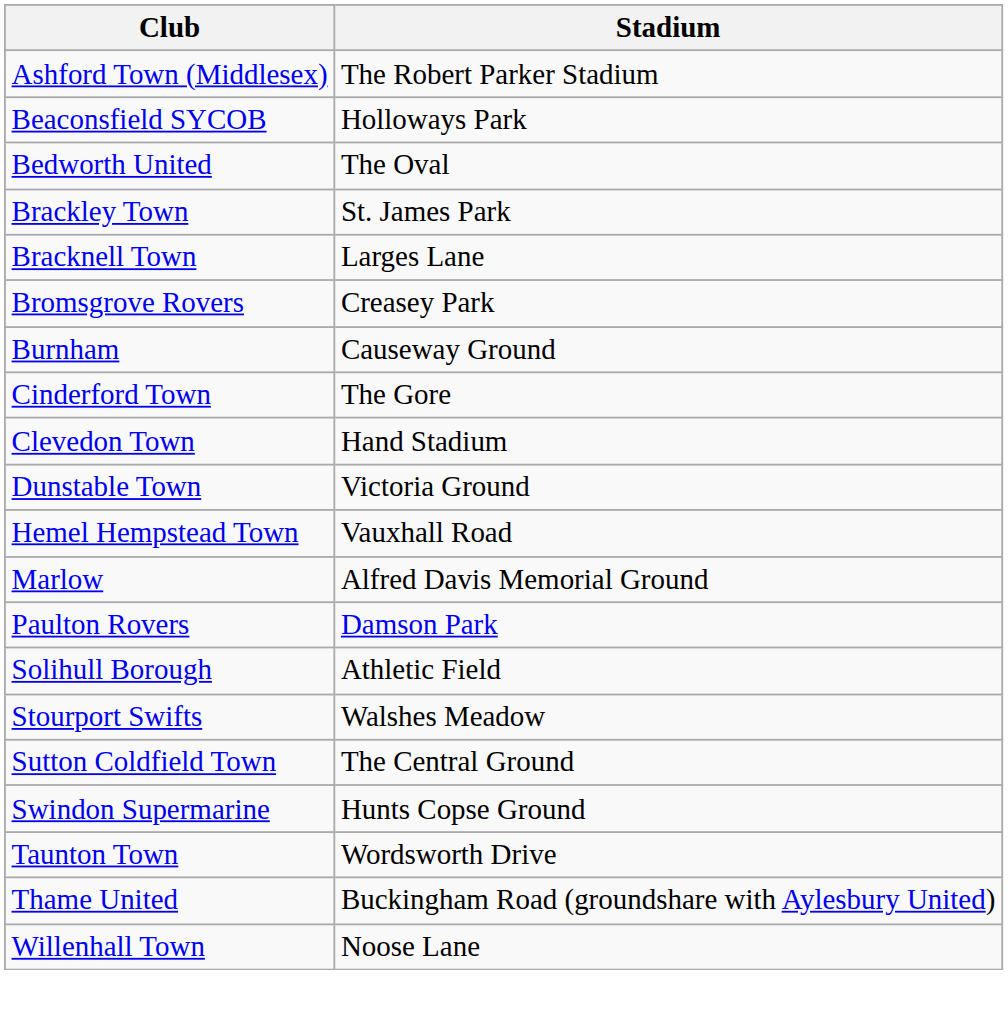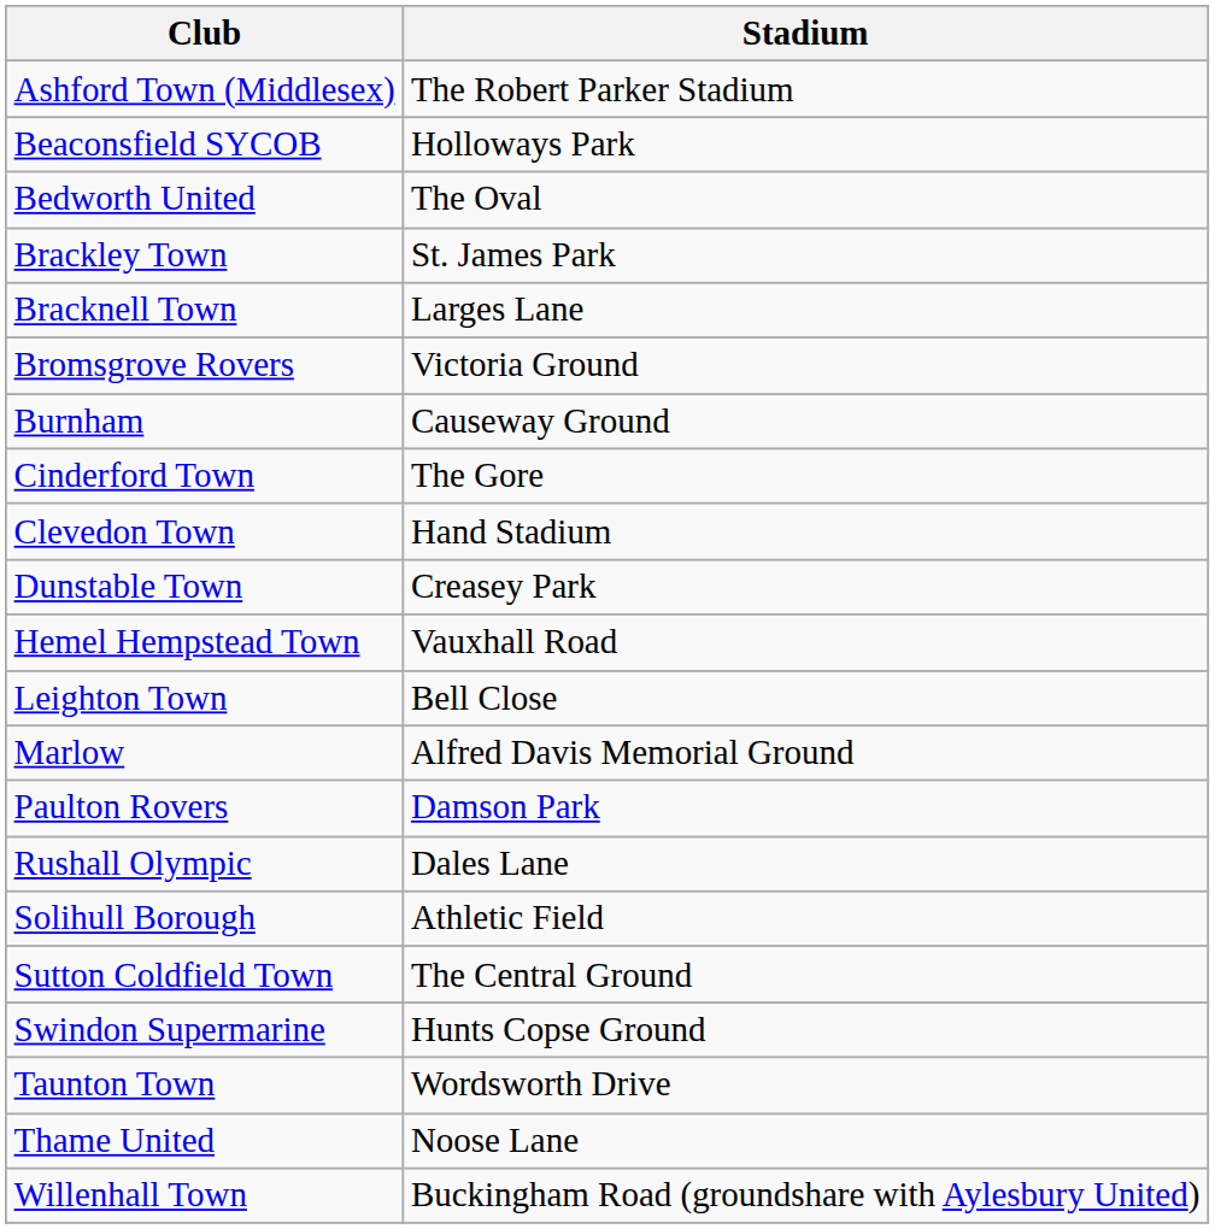Bromsgrove Rovers | Stadium: Creasey Park -> Victoria Ground
Dunstable Town | Stadium: Victoria Ground -> Creasey Park
+ row: Leighton Town | Bell Close
+ row: Rushall Olympic | Dales Lane
- row: Stourport Swifts | Walshes Meadow
Thame United | Stadium: Buckingham Road (groundshare with Aylesbury United) -> Noose Lane
Willenhall Town | Stadium: Noose Lane -> Buckingham Road (groundshare with Aylesbury United)
